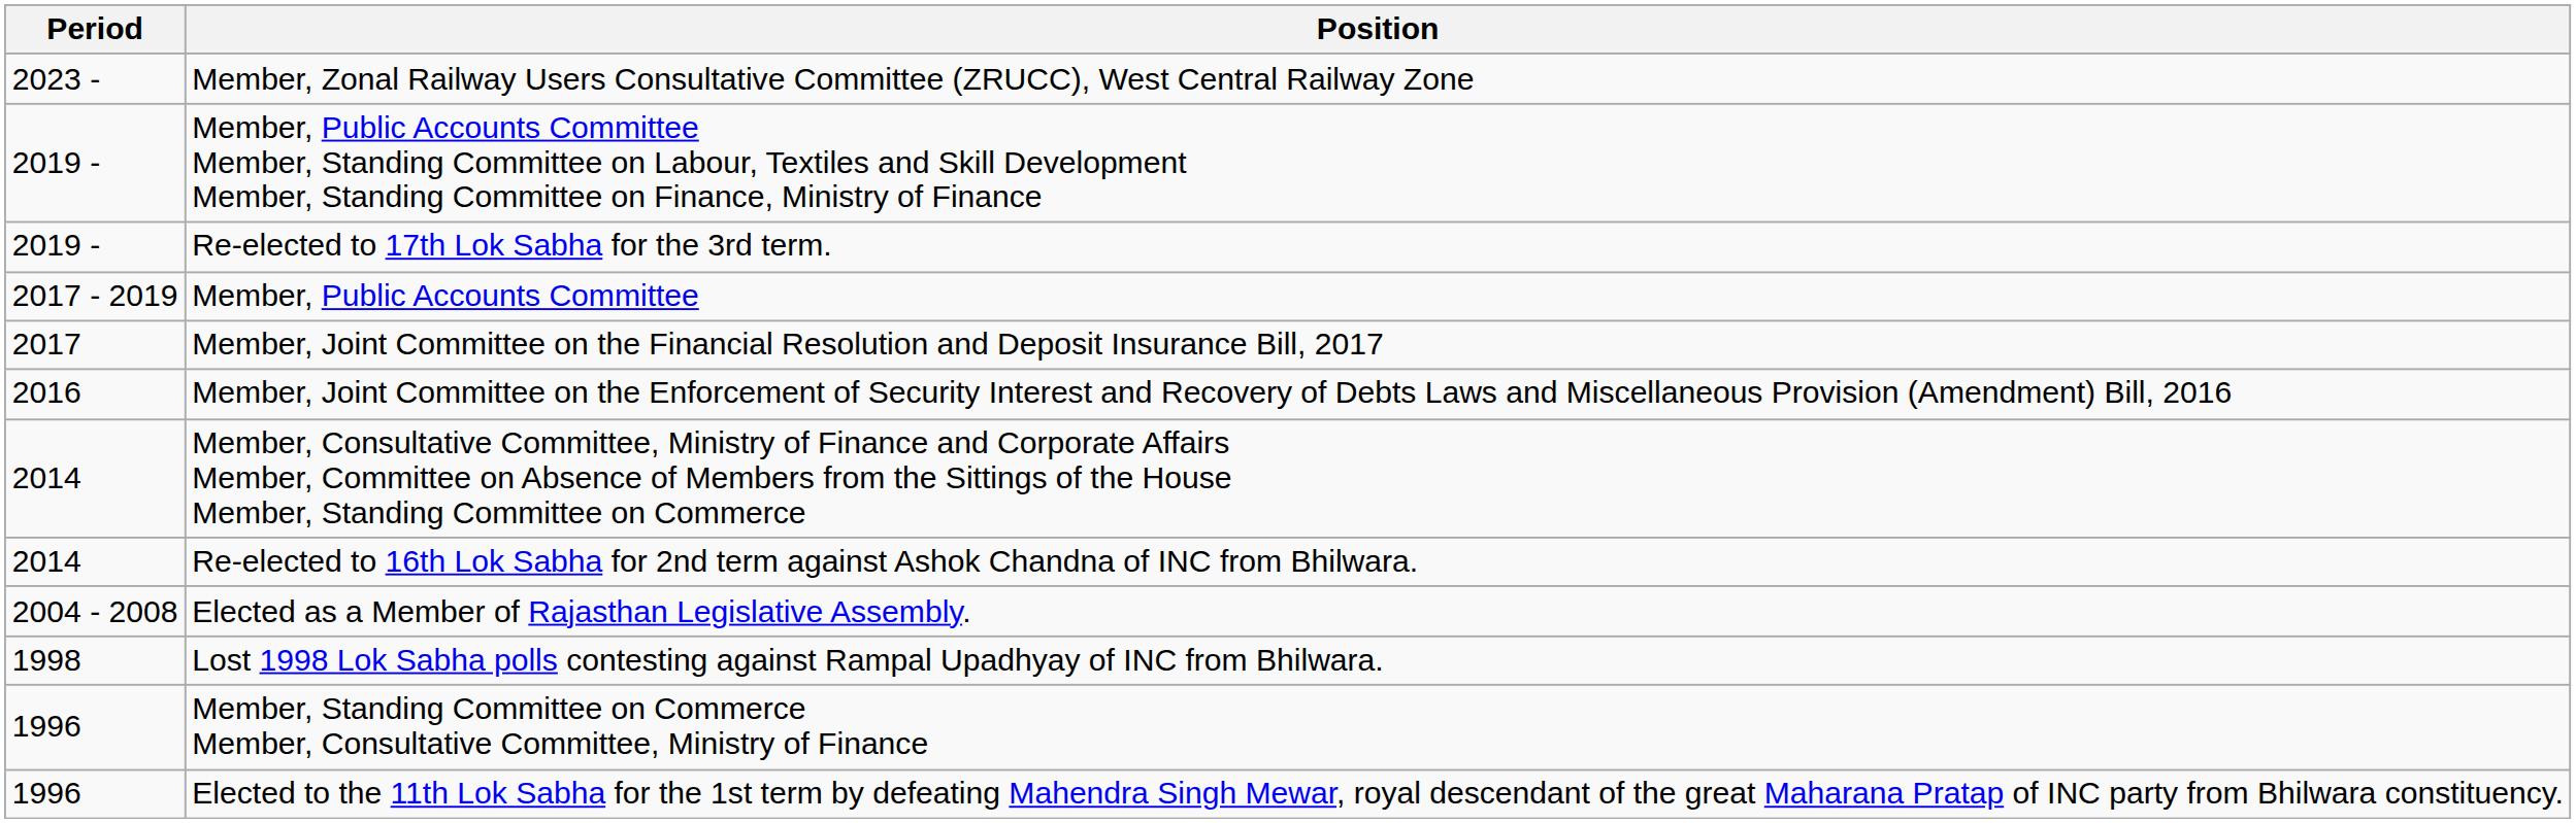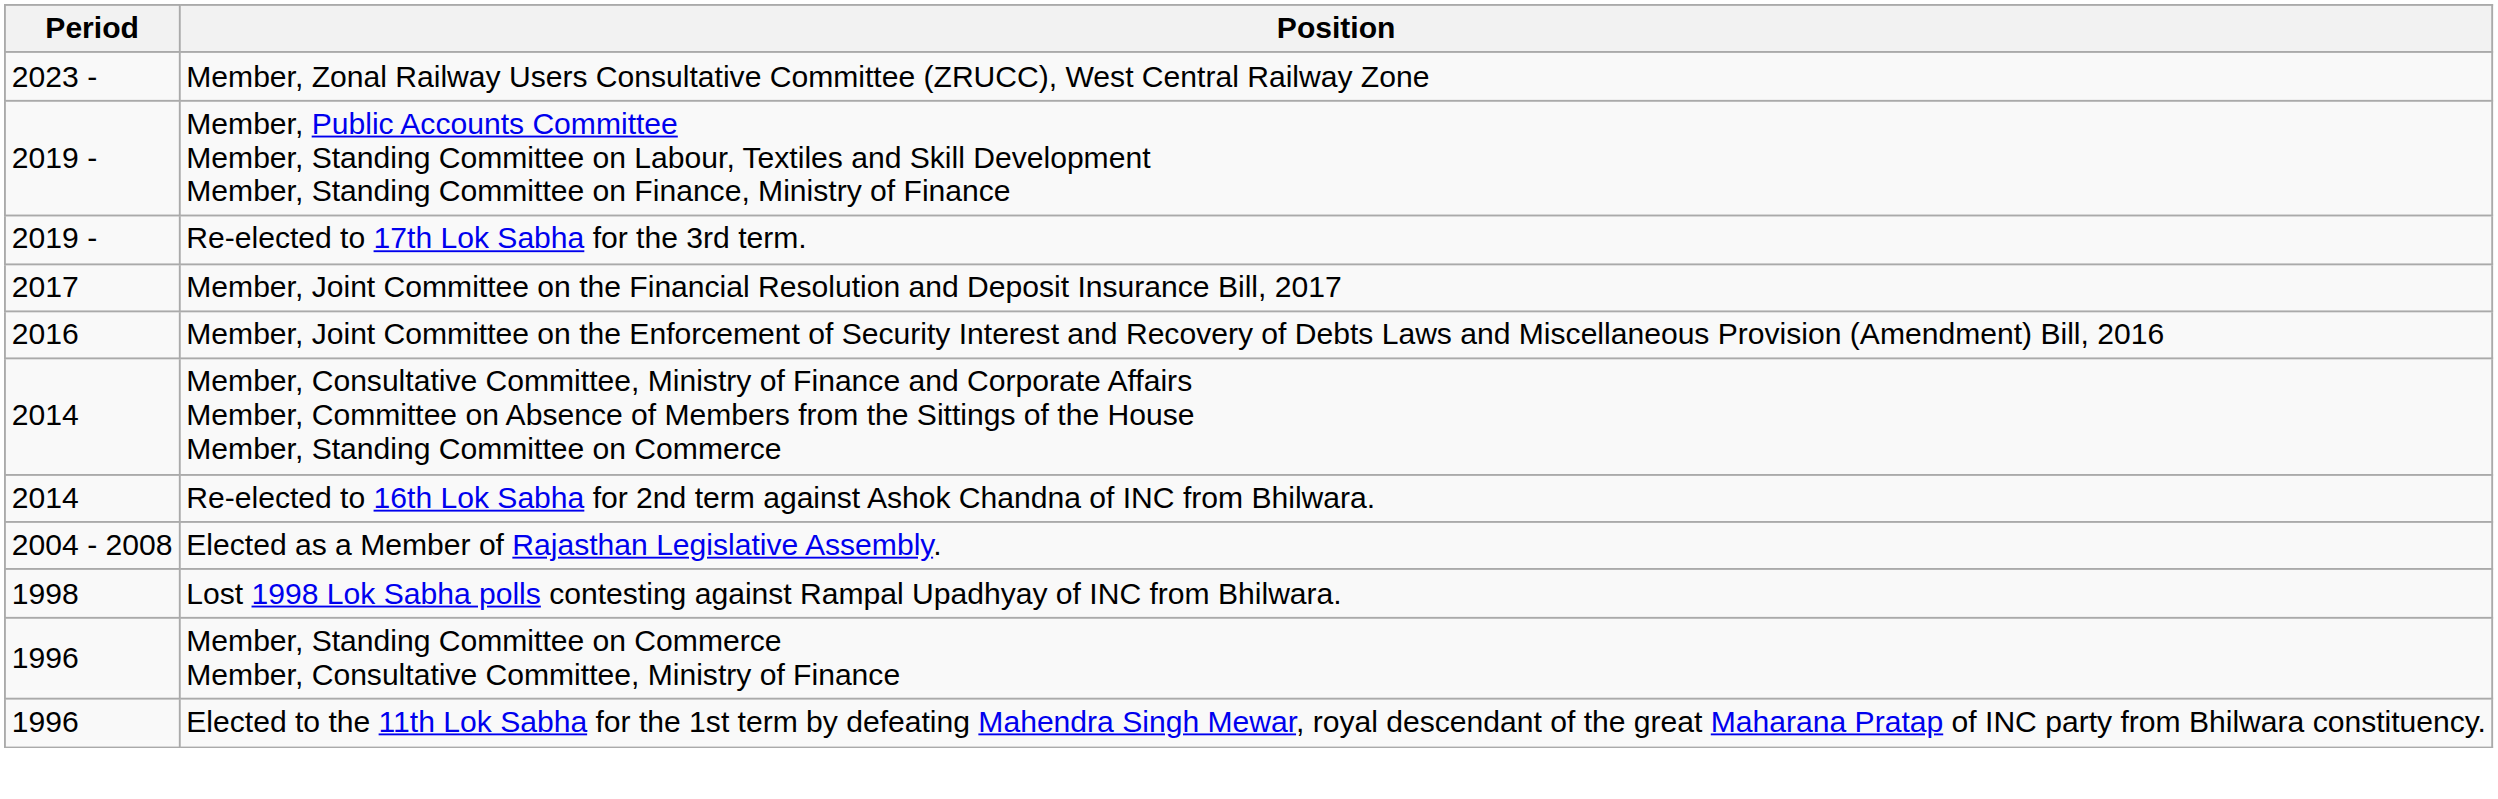- row: 2017 - 2019 | Member, Public Accounts Committee
